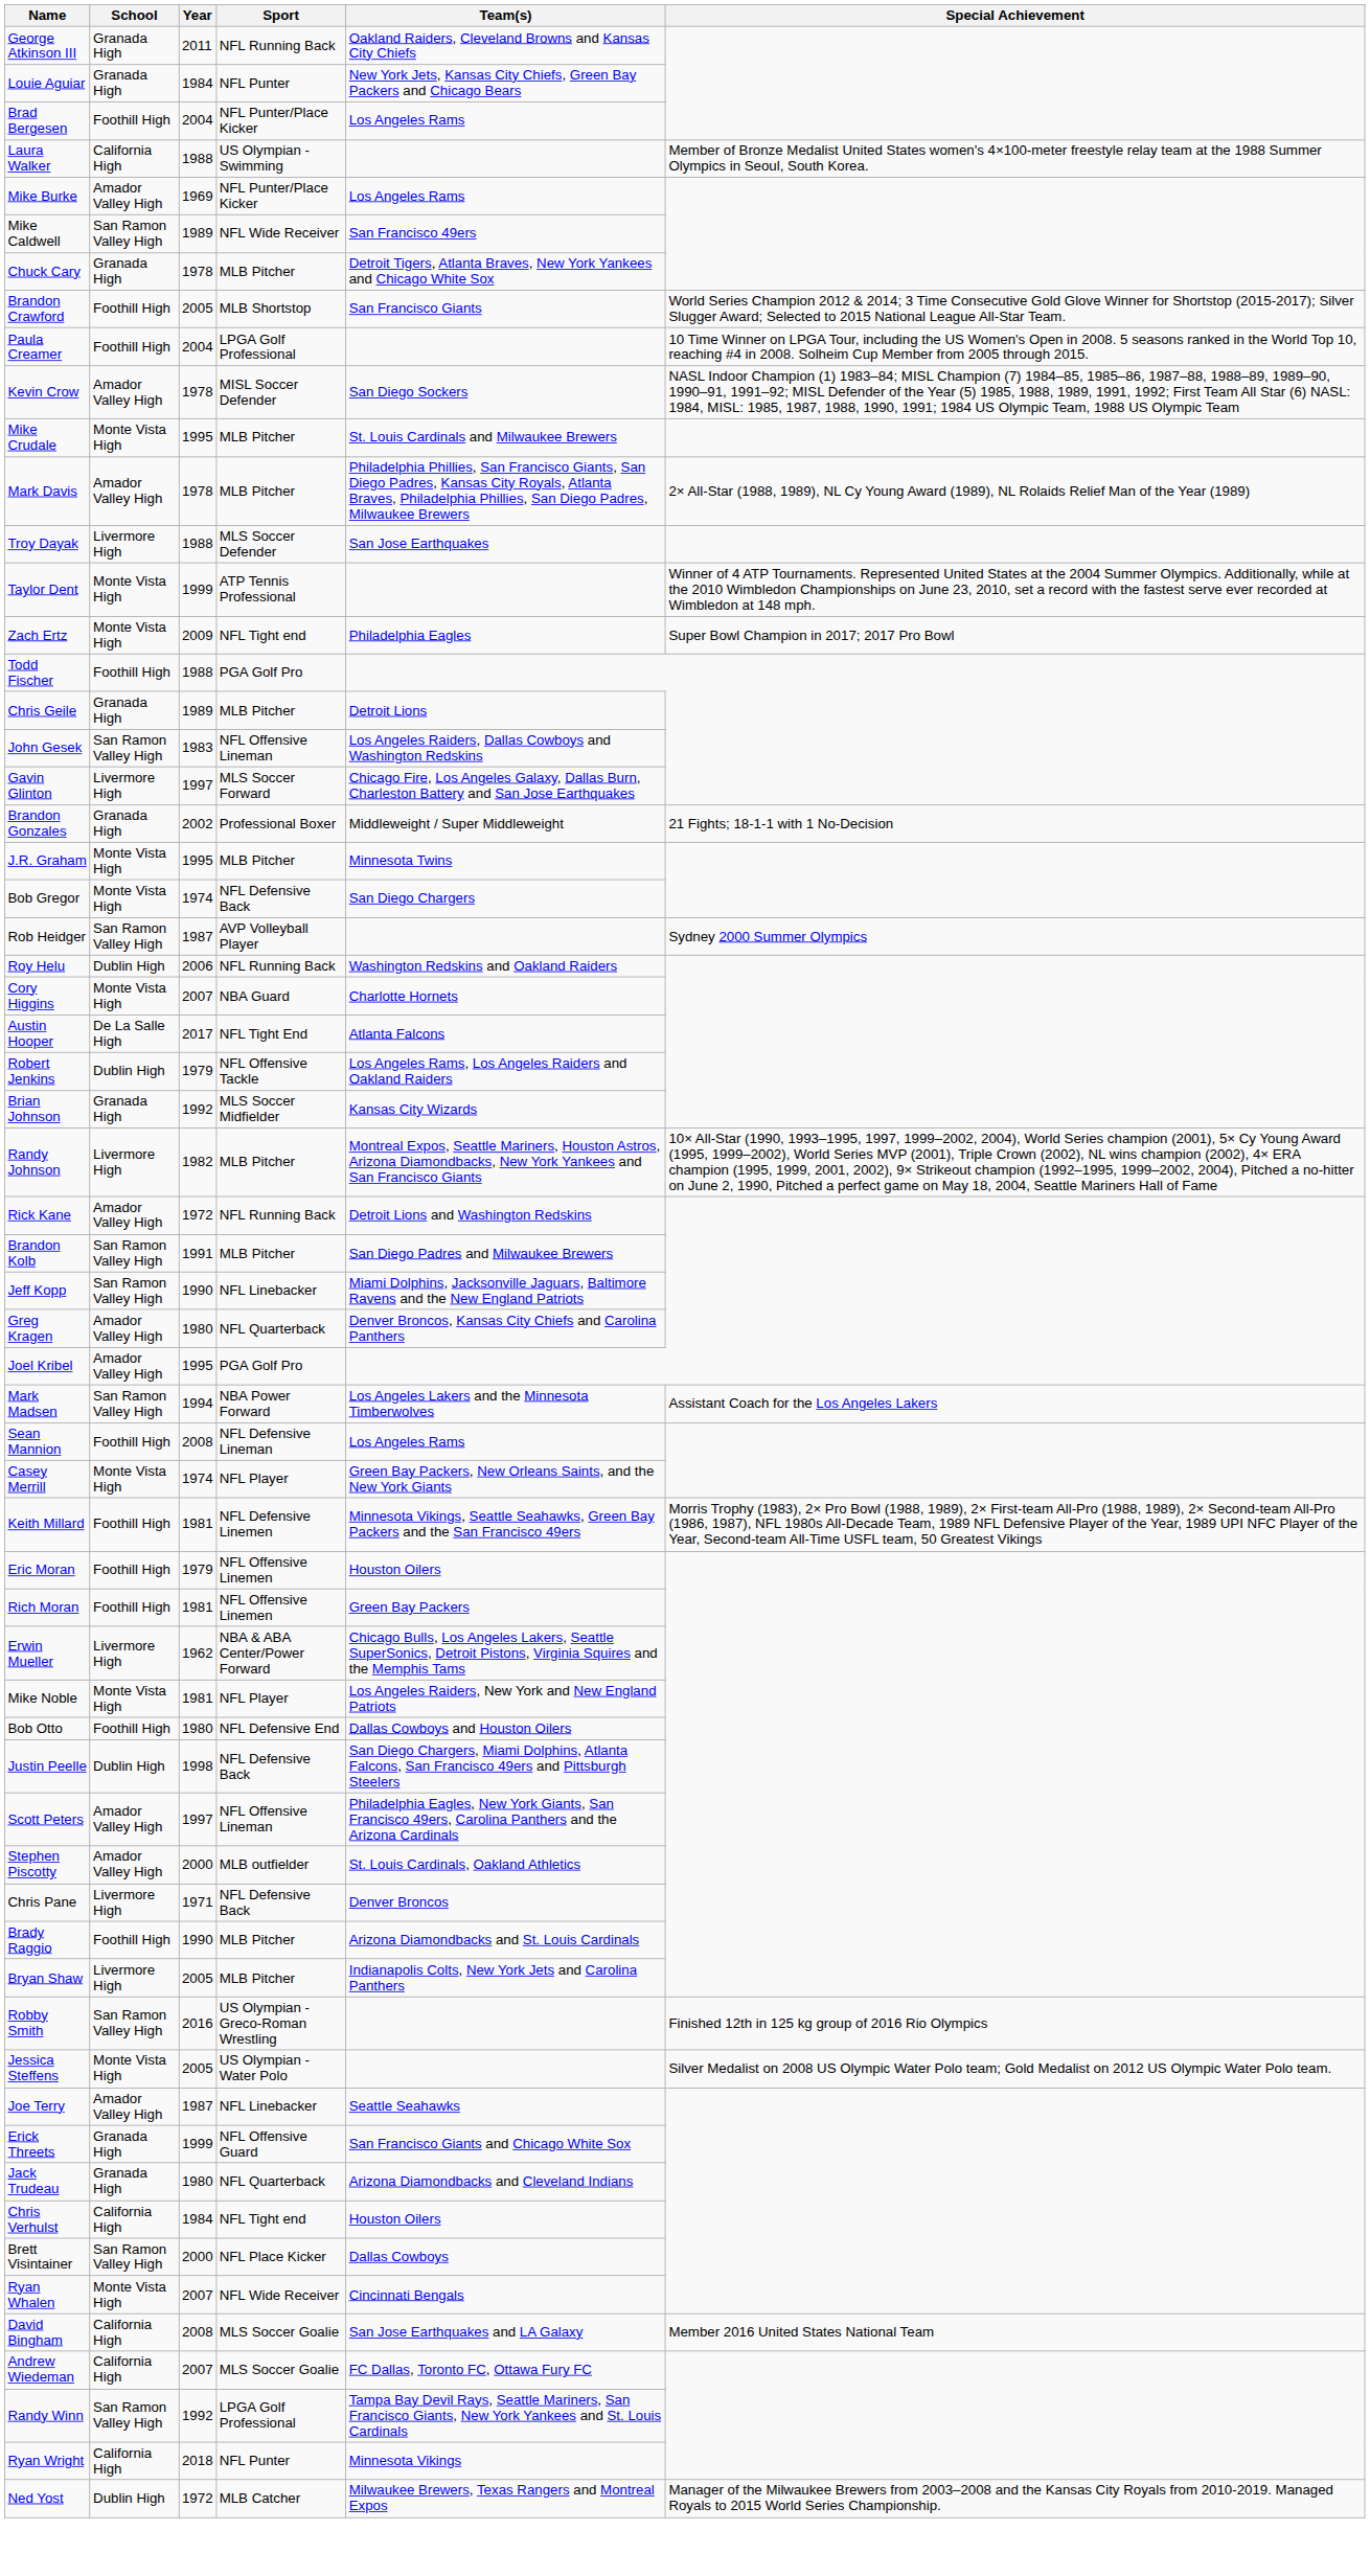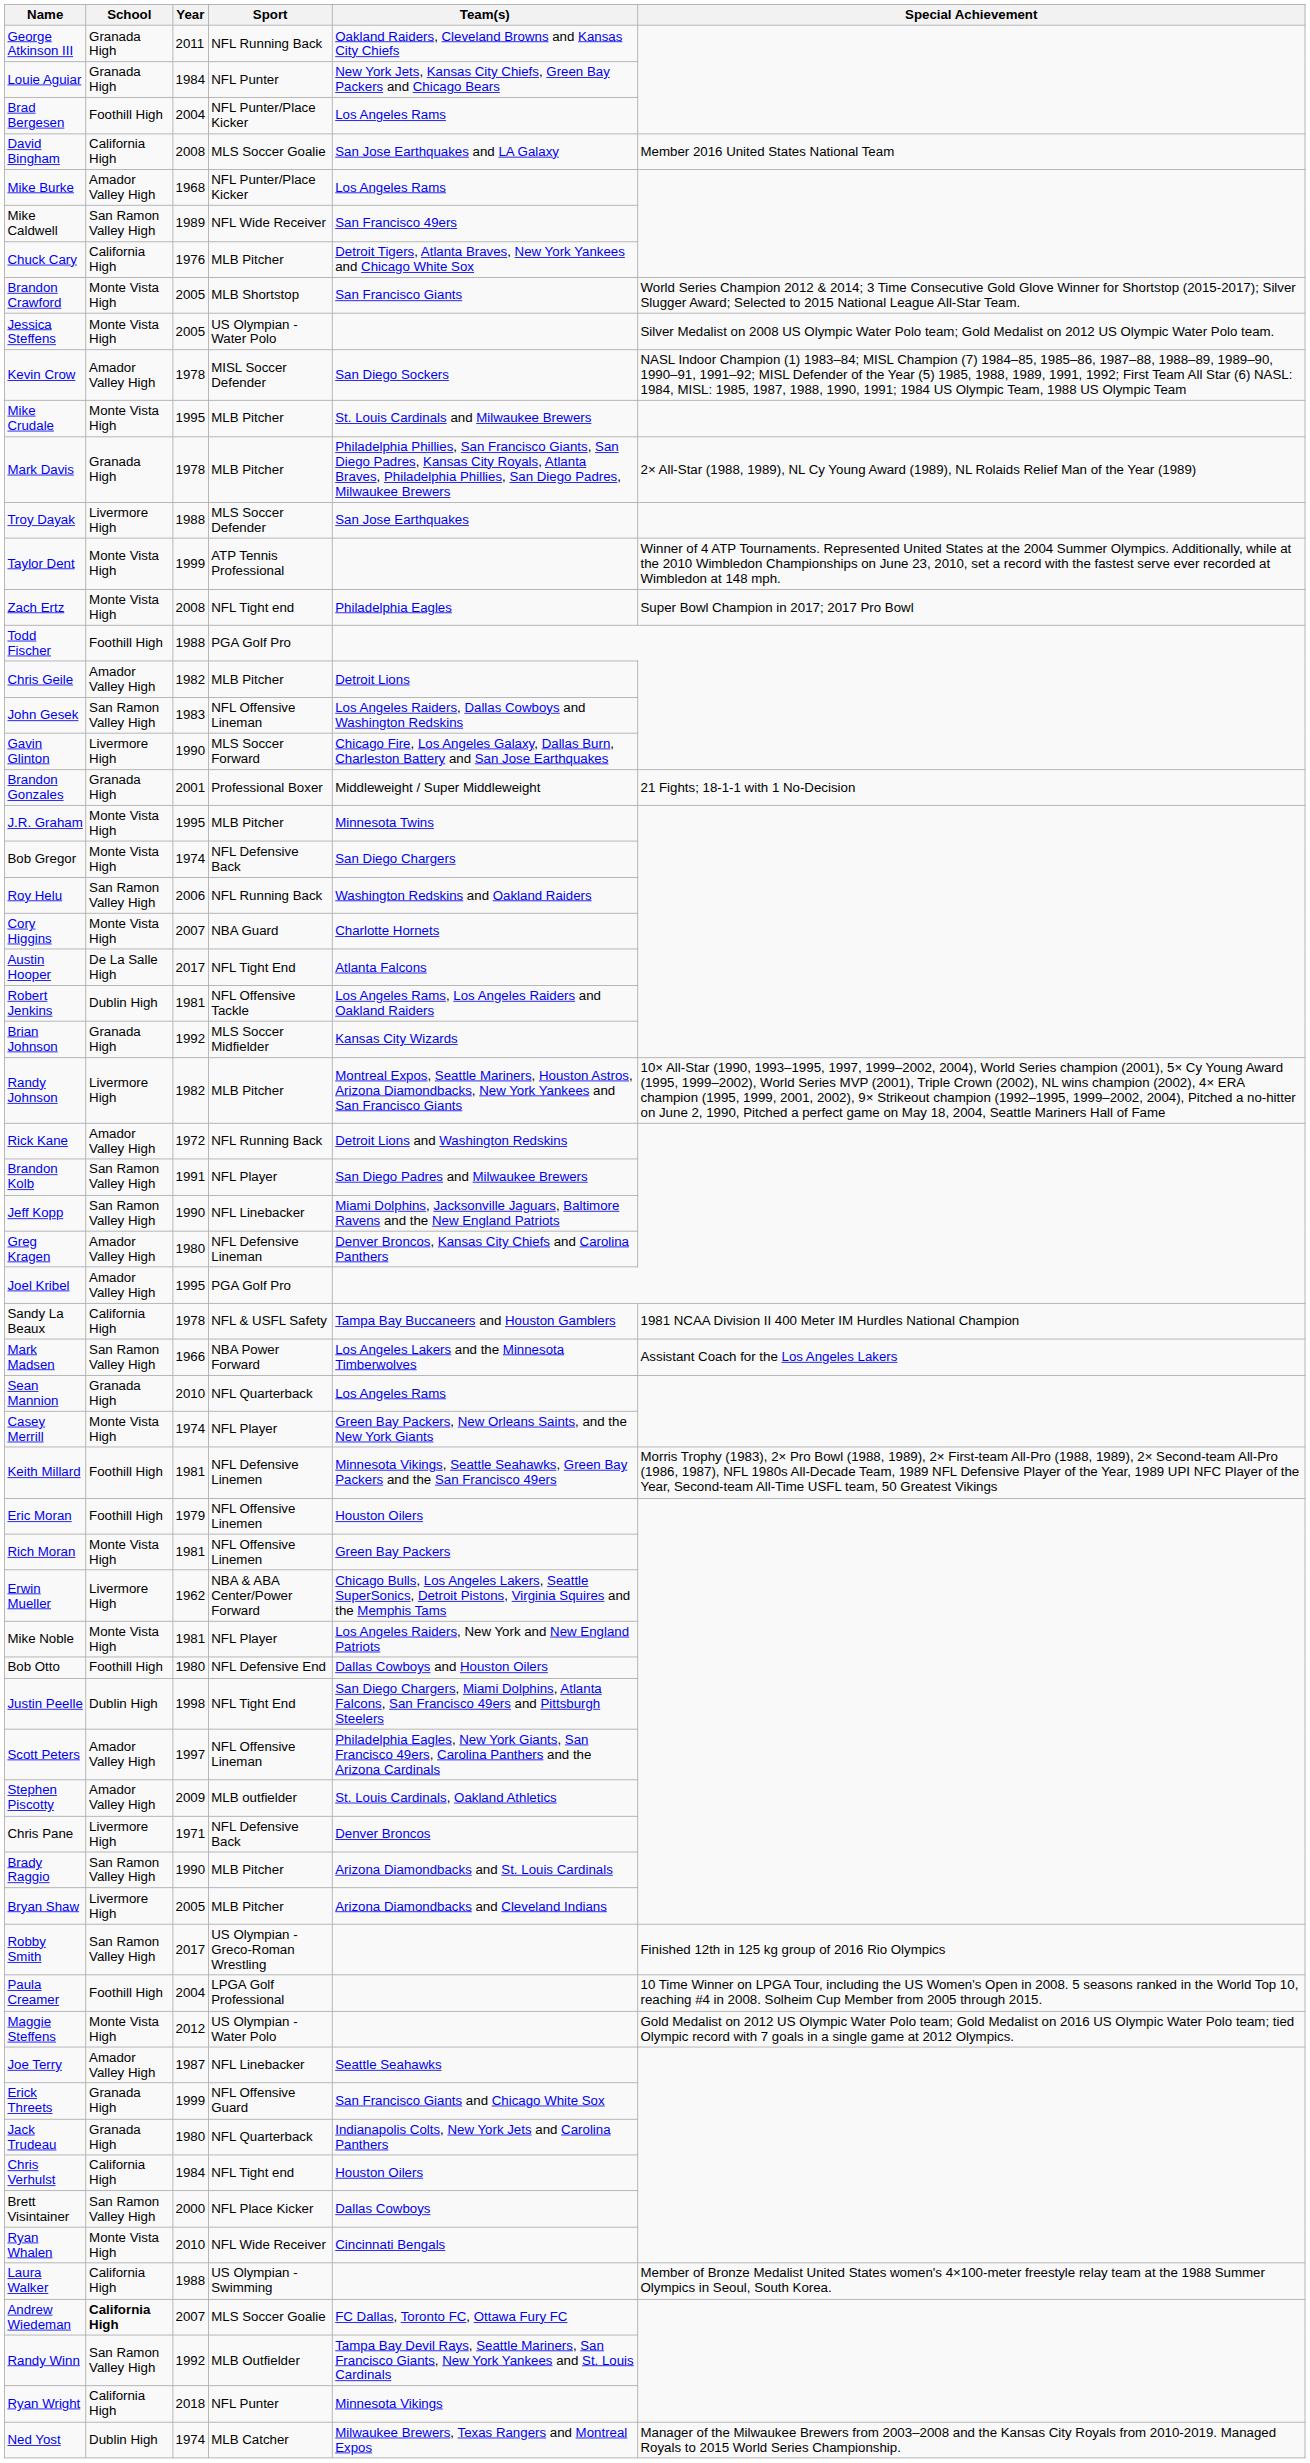rows swapped: David Bingham <-> Laura Walker
Mike Burke | Year: 1969 -> 1968
Chuck Cary | School: Granada High -> California High
Chuck Cary | Year: 1978 -> 1976
Brandon Crawford | School: Foothill High -> Monte Vista High
rows swapped: Paula Creamer <-> Jessica Steffens
Mark Davis | School: Amador Valley High -> Granada High
Zach Ertz | Year: 2009 -> 2008
Chris Geile | School: Granada High -> Amador Valley High
Chris Geile | Year: 1989 -> 1982
Gavin Glinton | Year: 1997 -> 1990
Brandon Gonzales | Year: 2002 -> 2001
- row: Rob Heidger | San Ramon Valley High | 1987 | AVP Volleyball Player | Sydney 2000 Summer Olympics
Roy Helu | School: Dublin High -> San Ramon Valley High
Robert Jenkins | Year: 1979 -> 1981
Brandon Kolb | Sport: MLB Pitcher -> NFL Player
Greg Kragen | Sport: NFL Quarterback -> NFL Defensive Lineman
+ row: Sandy La Beaux | California High | 1978 | NFL & USFL Safety | Tampa Bay Buccaneers and Houston Gamblers | 1981 NCAA Division II 400 Meter IM Hurdles National Champion
Mark Madsen | Year: 1994 -> 1966
Sean Mannion | School: Foothill High -> Granada High
Sean Mannion | Year: 2008 -> 2010
Sean Mannion | Sport: NFL Defensive Lineman -> NFL Quarterback
Rich Moran | School: Foothill High -> Monte Vista High
Justin Peelle | Sport: NFL Defensive Back -> NFL Tight End
Stephen Piscotty | Year: 2000 -> 2009
Brady Raggio | School: Foothill High -> San Ramon Valley High
Bryan Shaw | Team(s): Indianapolis Colts, New York Jets and Carolina Panthers -> Arizona Diamondbacks and Cleveland Indians
Robby Smith | Year: 2016 -> 2017
+ row: Maggie Steffens | Monte Vista High | 2012 | US Olympian - Water Polo | Gold Medalist on 2012 US Olympic Water Polo team; Gold Medalist on 2016 US Olympic Water Polo team; tied Olympic record with 7 goals in a single game at 2012 Olympics.
Jack Trudeau | Team(s): Arizona Diamondbacks and Cleveland Indians -> Indianapolis Colts, New York Jets and Carolina Panthers
Ryan Whalen | Year: 2007 -> 2010
Andrew Wiedeman | School: normal -> bold
Randy Winn | Sport: LPGA Golf Professional -> MLB Outfielder
Ned Yost | Year: 1972 -> 1974
